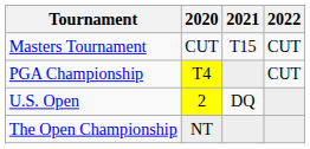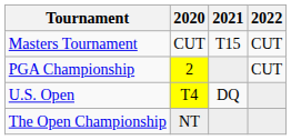PGA Championship | 2020: T4 -> 2
U.S. Open | 2020: 2 -> T4
